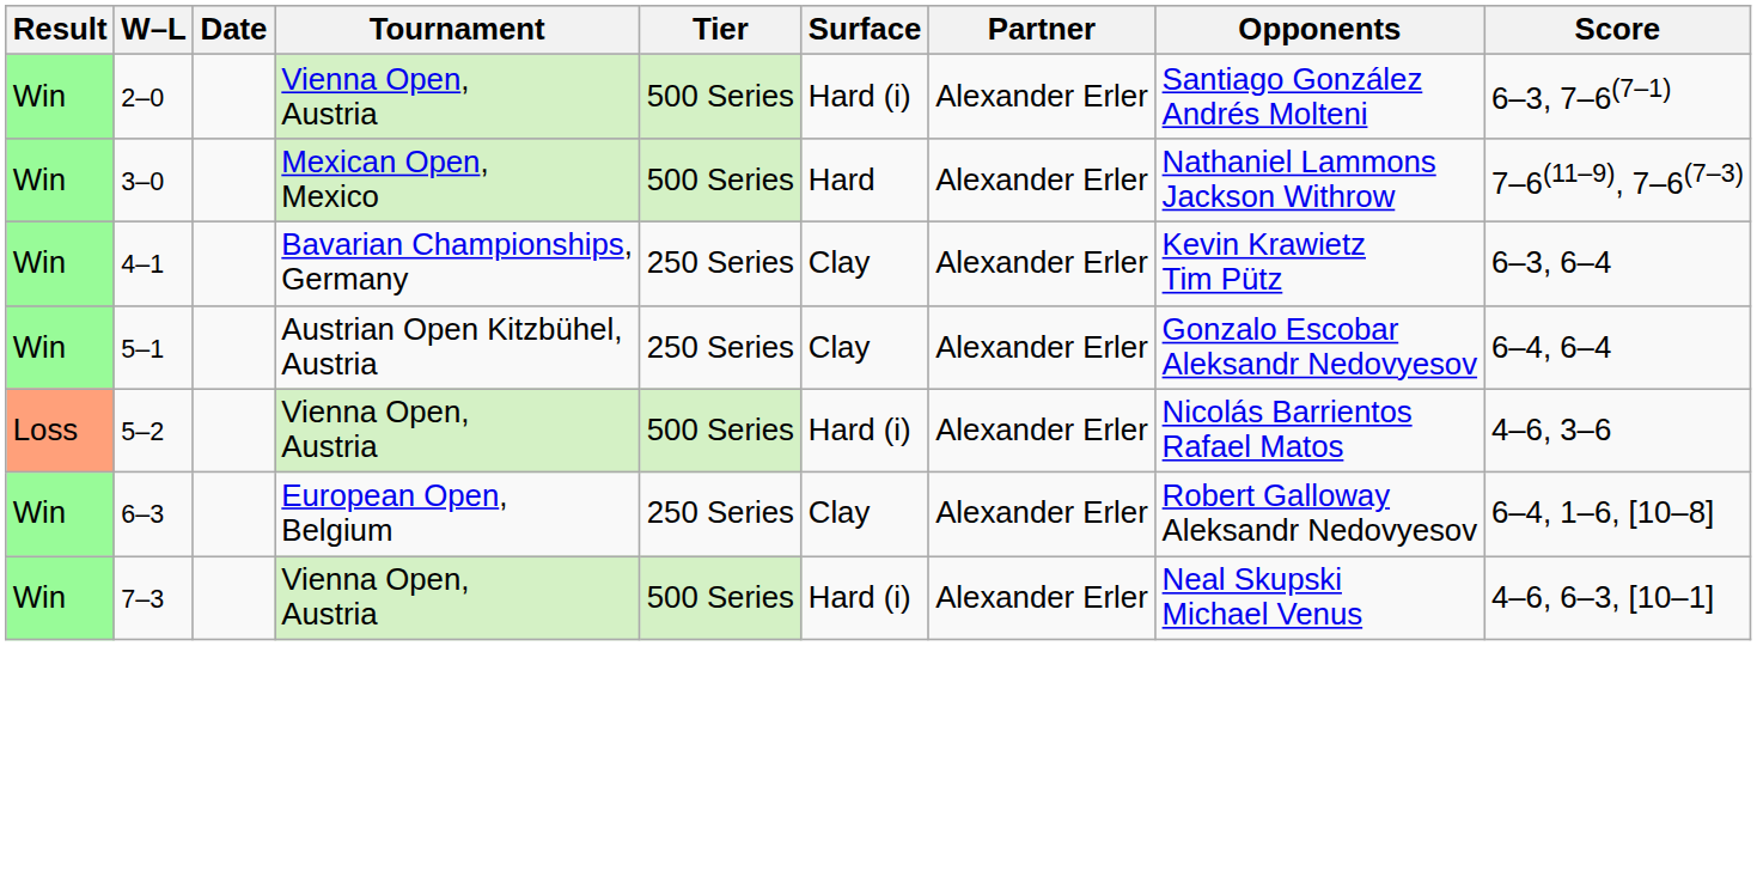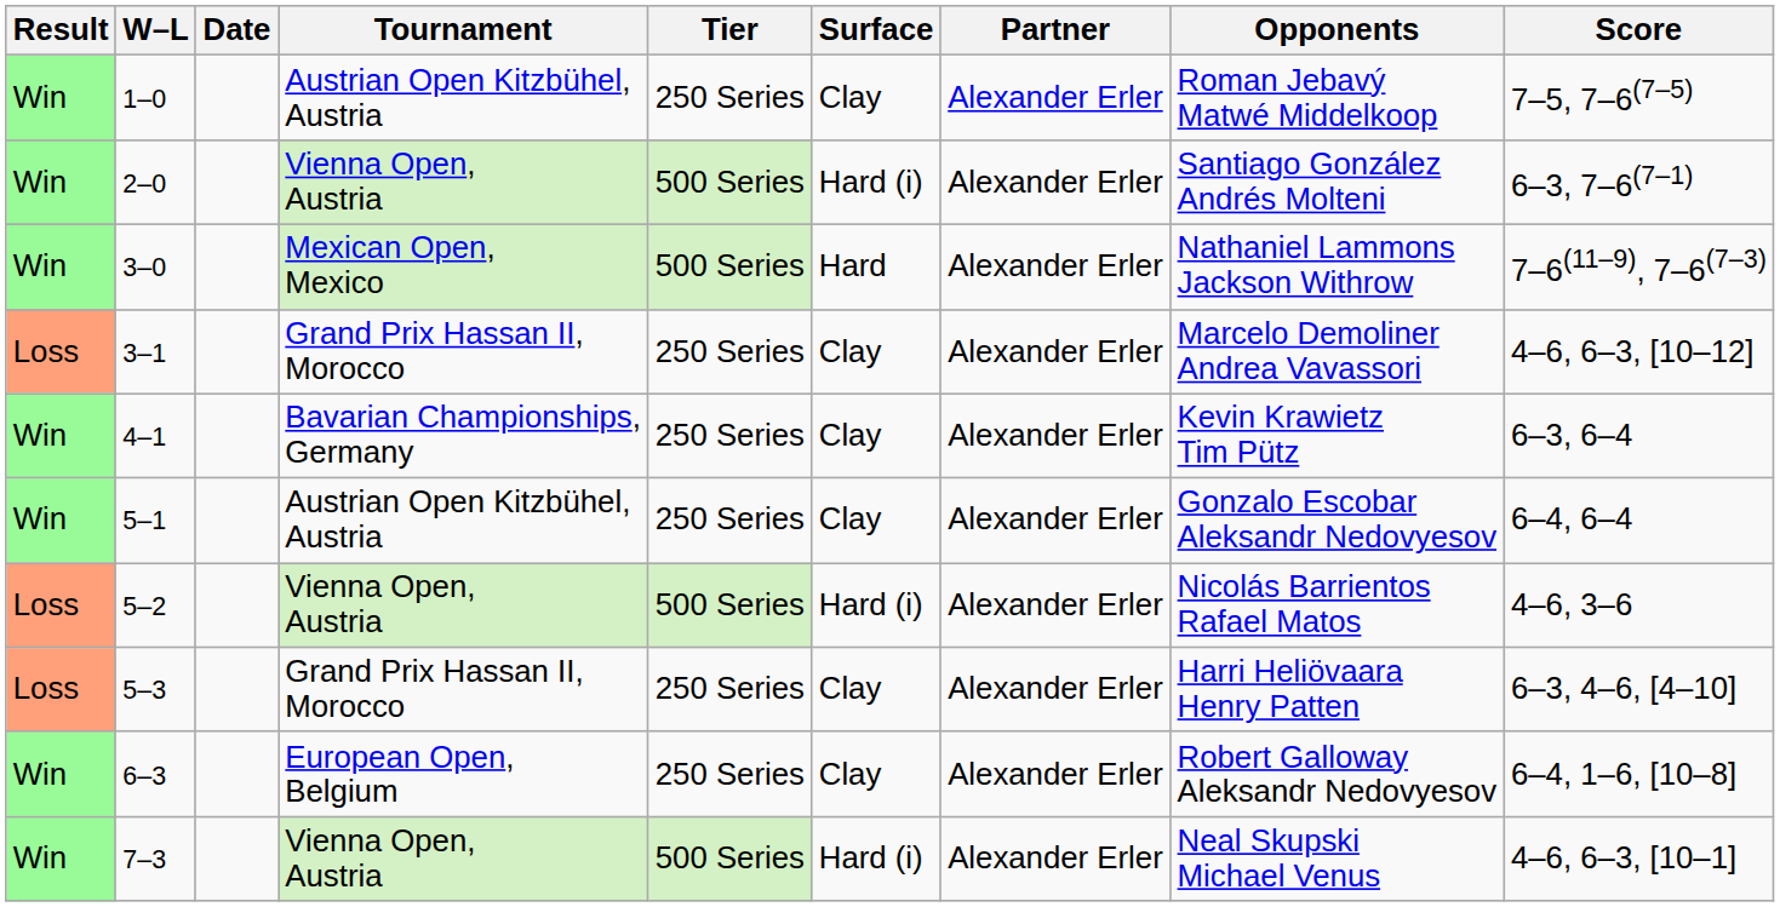+ row: Win | 1–0 | Austrian Open Kitzbühel, Austria | 250 Series | Clay | Alexander Erler | Roman Jebavý Matwé Middelkoop | 7–5, 7–6(7–5)
+ row: Loss | 3–1 | Grand Prix Hassan II, Morocco | 250 Series | Clay | Alexander Erler | Marcelo Demoliner Andrea Vavassori | 4–6, 6–3, [10–12]
+ row: Loss | 5–3 | Grand Prix Hassan II, Morocco | 250 Series | Clay | Alexander Erler | Harri Heliövaara Henry Patten | 6–3, 4–6, [4–10]
